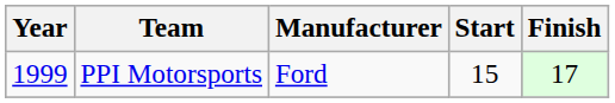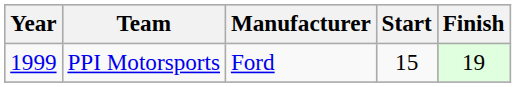PPI Motorsports | Finish: 17 -> 19
